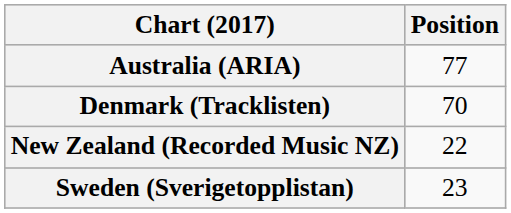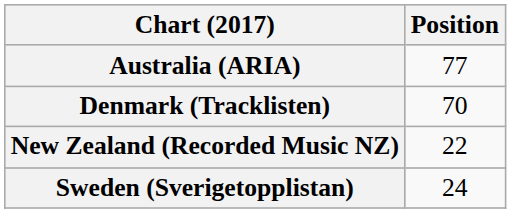Sweden (Sverigetopplistan) | Position: 23 -> 24
